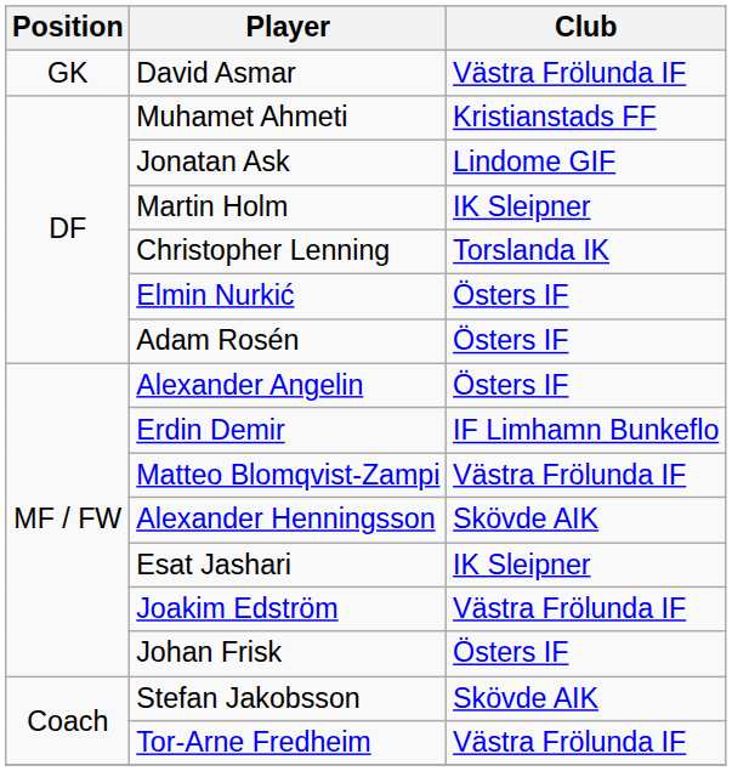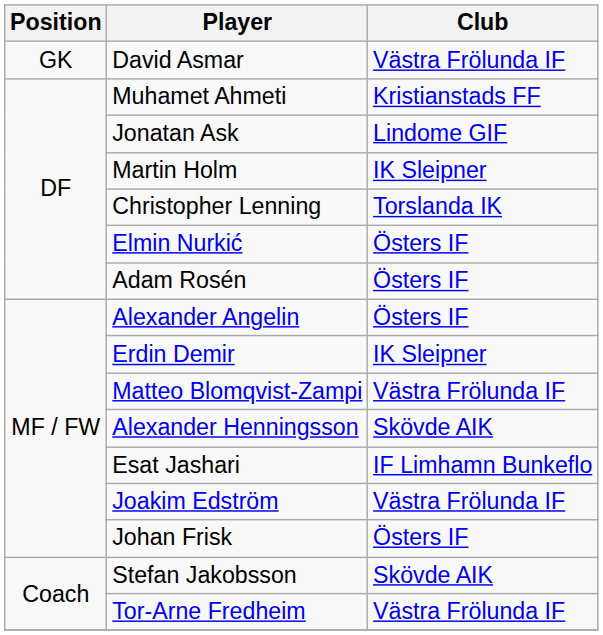Erdin Demir | Club: IF Limhamn Bunkeflo -> IK Sleipner
Esat Jashari | Club: IK Sleipner -> IF Limhamn Bunkeflo
